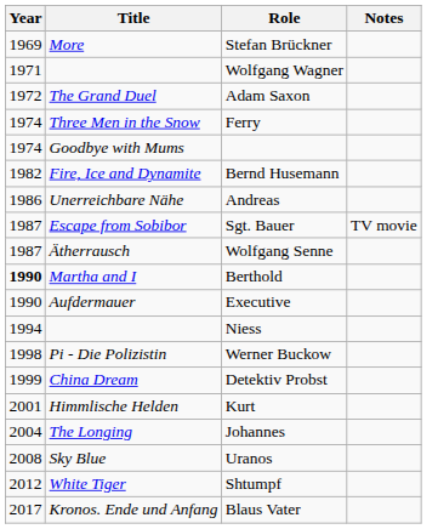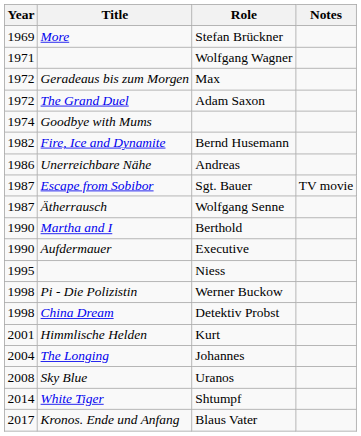+ row: 1972 | Geradeaus bis zum Morgen | Max
- row: 1974 | Three Men in the Snow | Ferry
Berthold | Year: bold -> normal
Niess | Year: 1994 -> 1995
Detektiv Probst | Year: 1999 -> 1998
Shtumpf | Year: 2012 -> 2014
